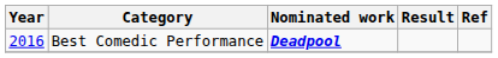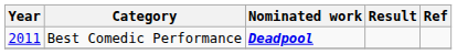Best Comedic Performance | Year: 2016 -> 2011
